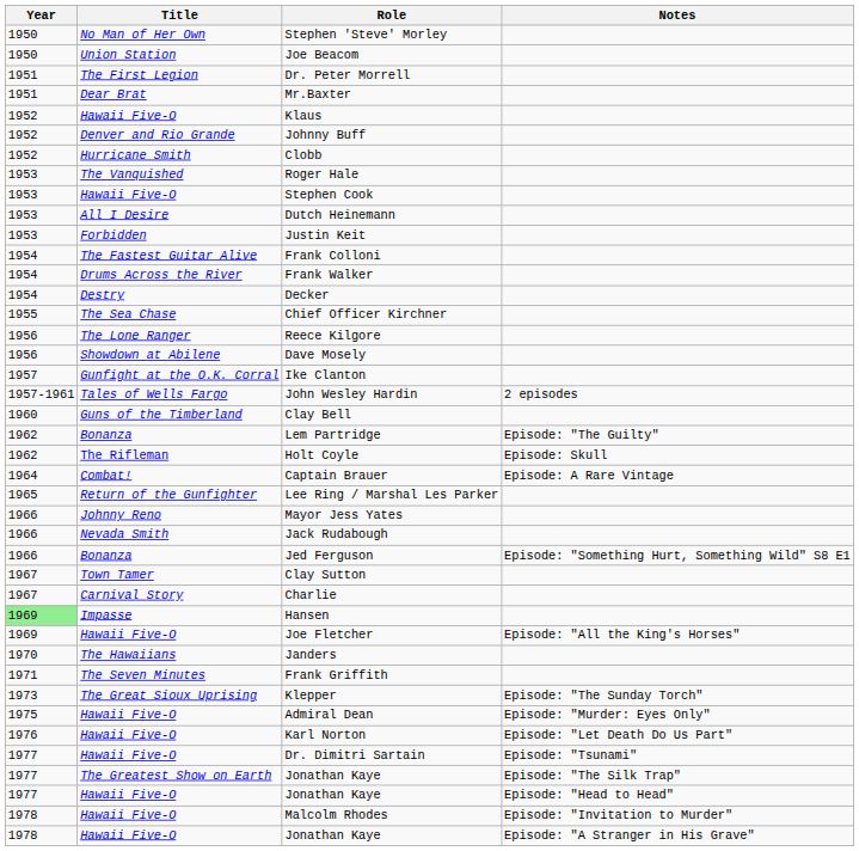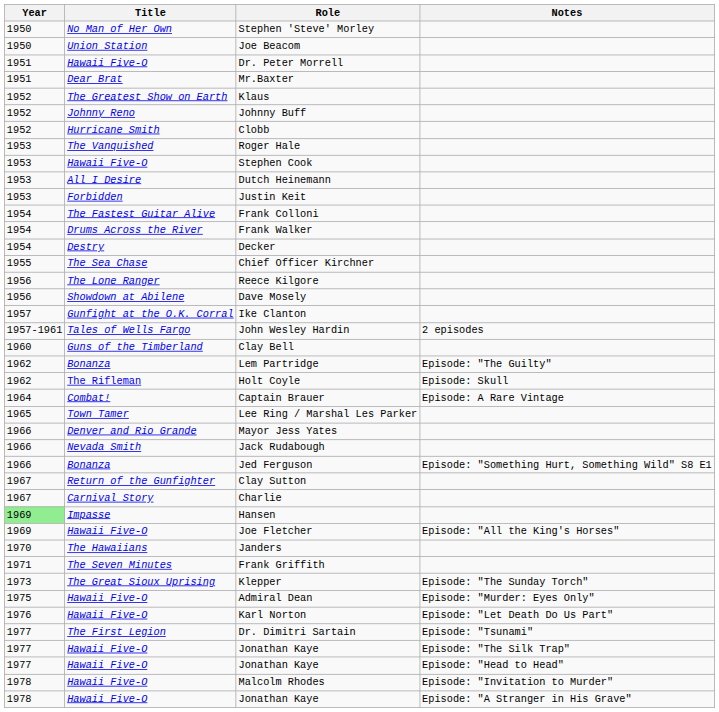Dr. Peter Morrell | Title: The First Legion -> Hawaii Five-O
Klaus | Title: Hawaii Five-O -> The Greatest Show on Earth
Johnny Buff | Title: Denver and Rio Grande -> Johnny Reno
Lee Ring / Marshal Les Parker | Title: Return of the Gunfighter -> Town Tamer
Mayor Jess Yates | Title: Johnny Reno -> Denver and Rio Grande
Clay Sutton | Title: Town Tamer -> Return of the Gunfighter
Dr. Dimitri Sartain | Title: Hawaii Five-O -> The First Legion
Jonathan Kaye / Episode: "The Silk Trap" | Title: The Greatest Show on Earth -> Hawaii Five-O
